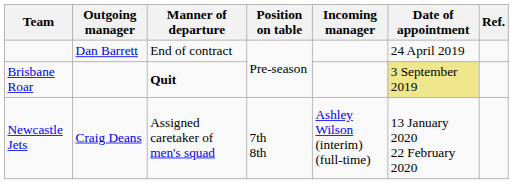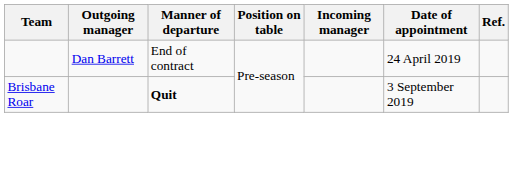Brisbane Roar | Date of appointment: khaki background -> no background
- row: Newcastle Jets | Craig Deans | Assigned caretaker of men's squad | 7th 8th | Ashley Wilson (interim) (full-time) | 13 January 2020 22 February 2020
